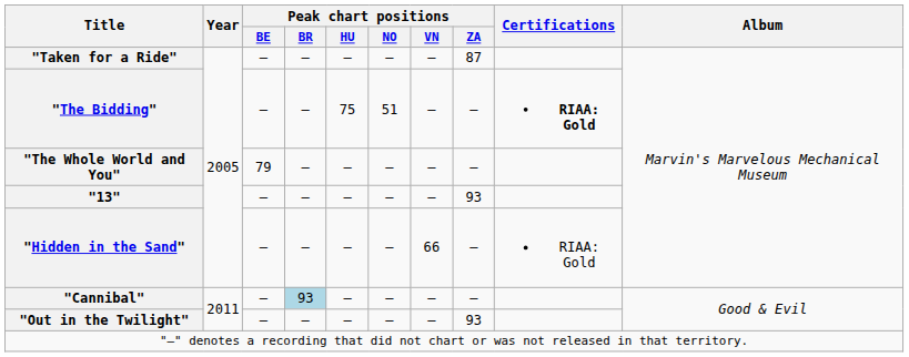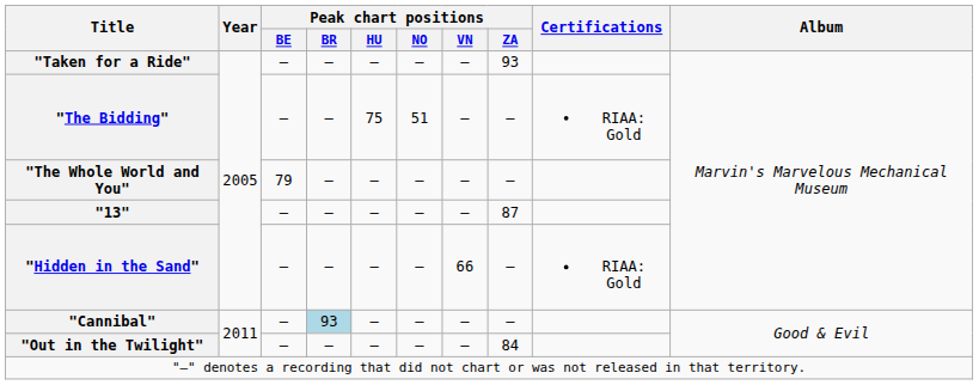"Taken for a Ride" | Peak chart positions / ZA: 87 -> 93
"The Bidding" | Certifications: bold -> normal
"13" | Peak chart positions / ZA: 93 -> 87
"Out in the Twilight" | Peak chart positions / ZA: 93 -> 84
